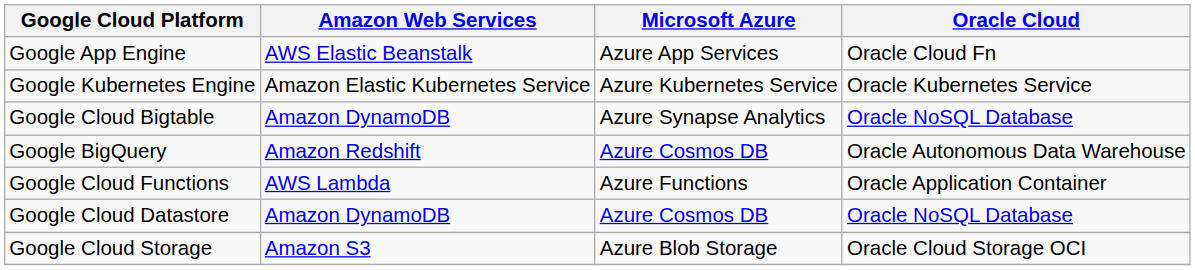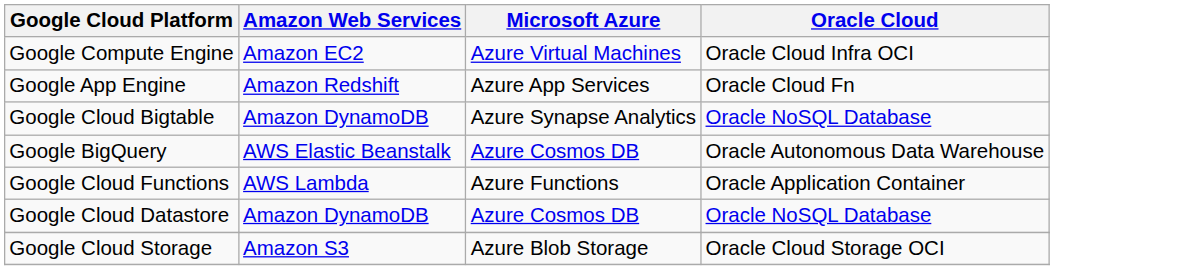+ row: Google Compute Engine | Amazon EC2 | Azure Virtual Machines | Oracle Cloud Infra OCI
Google App Engine | Amazon Web Services: AWS Elastic Beanstalk -> Amazon Redshift
- row: Google Kubernetes Engine | Amazon Elastic Kubernetes Service | Azure Kubernetes Service | Oracle Kubernetes Service
Google BigQuery | Amazon Web Services: Amazon Redshift -> AWS Elastic Beanstalk
